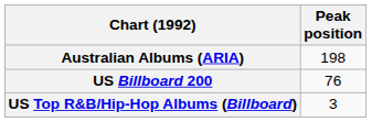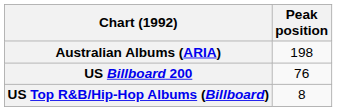US Top R&B/Hip-Hop Albums (Billboard) | Peak position: 3 -> 8
